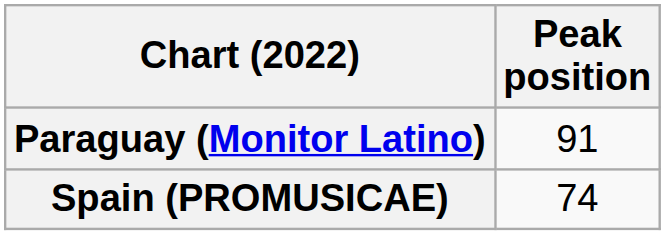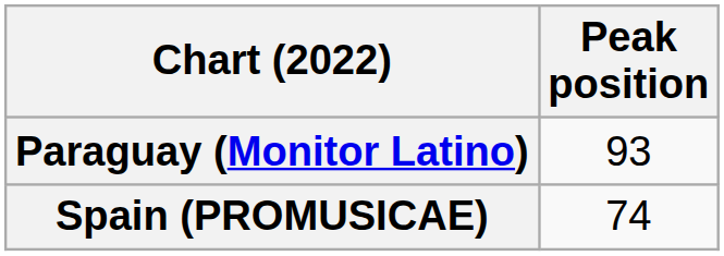Paraguay (Monitor Latino) | Peak position: 91 -> 93
